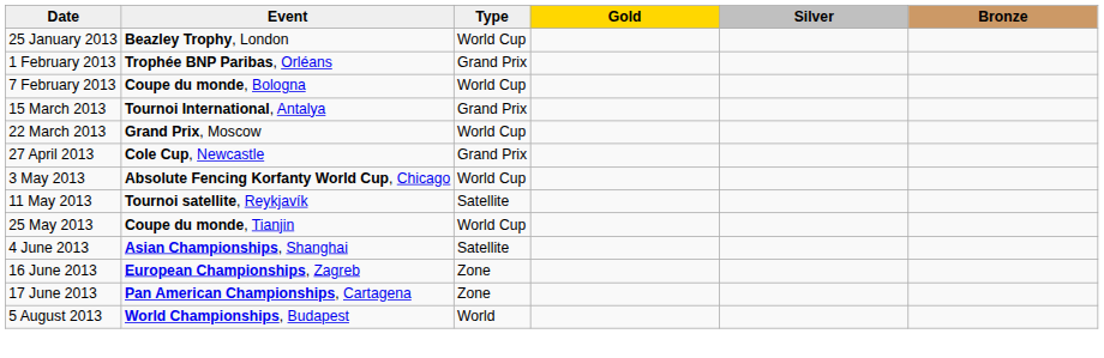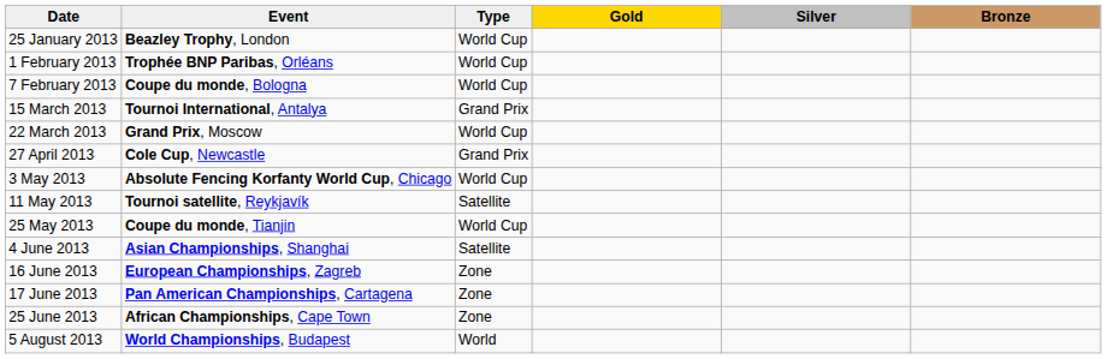1 February 2013 | Type: Grand Prix -> World Cup
+ row: 25 June 2013 | African Championships, Cape Town | Zone
